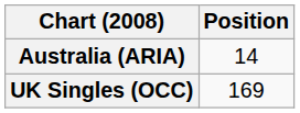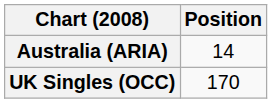UK Singles (OCC) | Position: 169 -> 170
